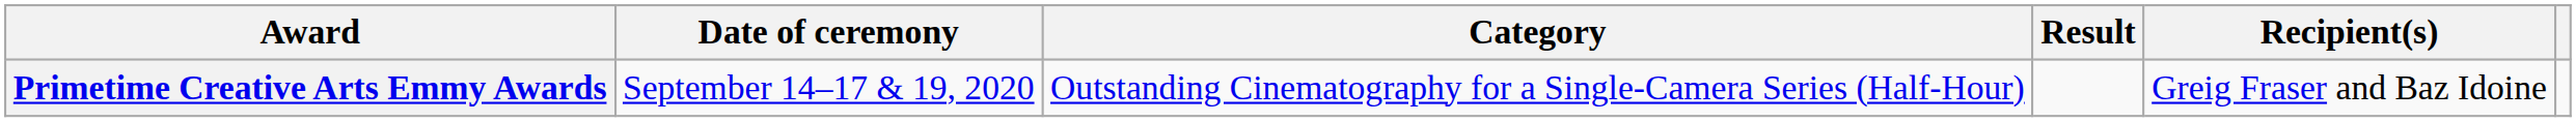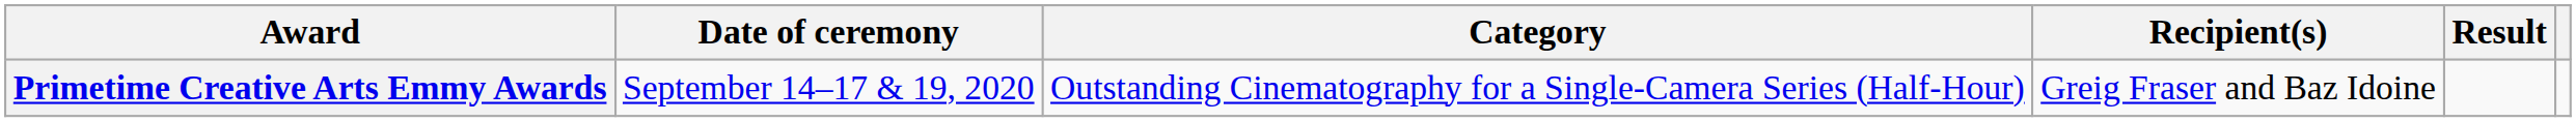columns swapped: Recipient(s) <-> Result
